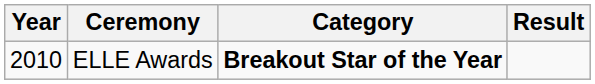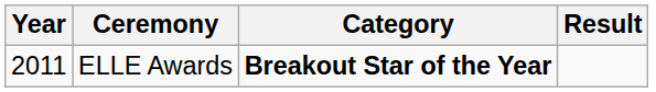ELLE Awards | Year: 2010 -> 2011
